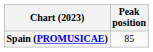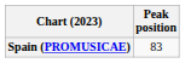Spain (PROMUSICAE) | Peak position: 85 -> 83
